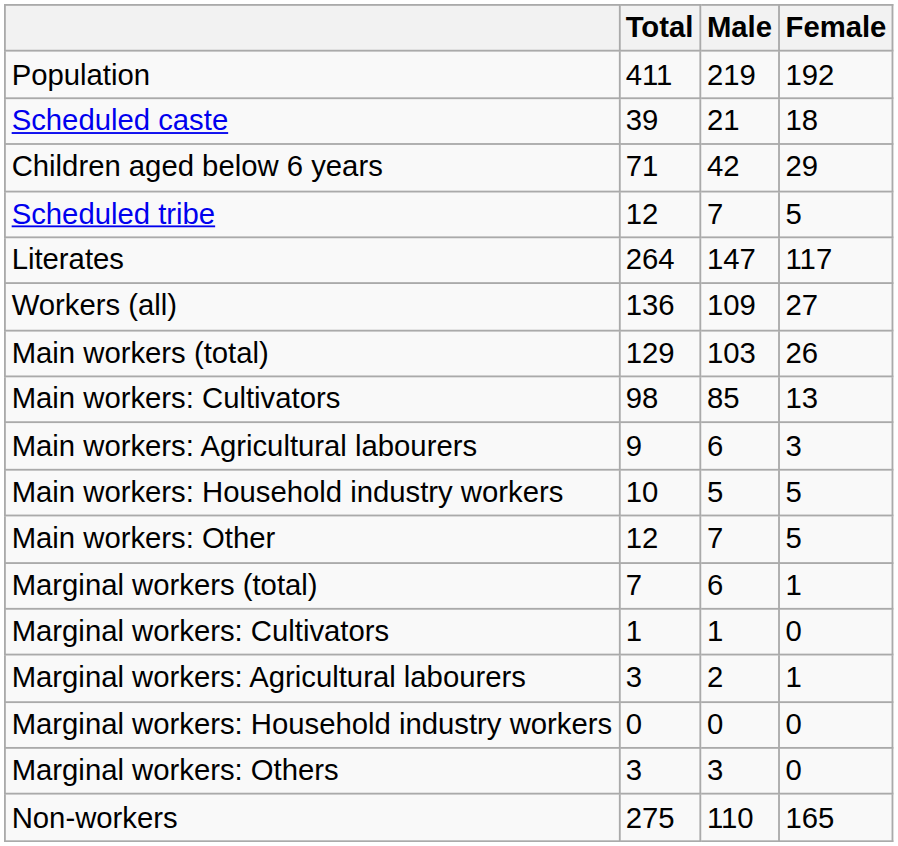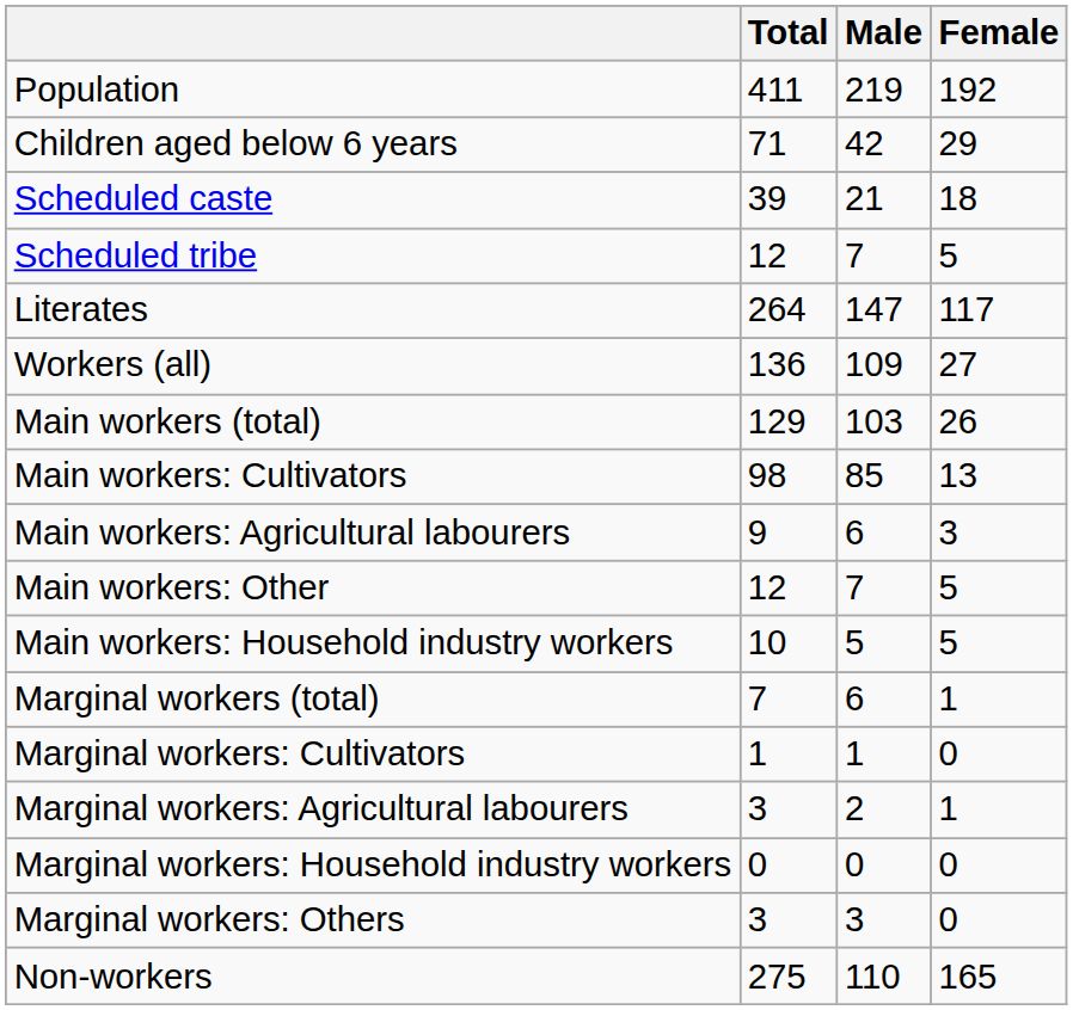rows swapped: Children aged below 6 years <-> Scheduled caste
rows swapped: Main workers: Household industry workers <-> Main workers: Other
